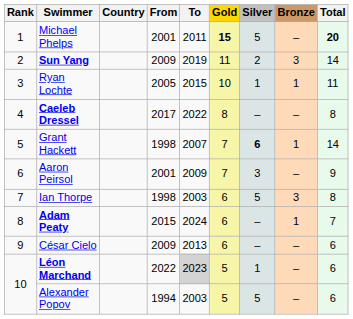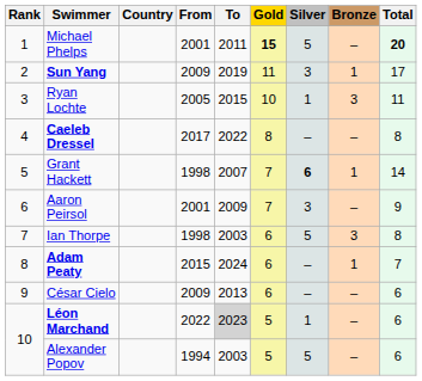Sun Yang | Silver: 2 -> 3
Sun Yang | Bronze: 3 -> 1
Sun Yang | Total: 14 -> 17
Ryan Lochte | Bronze: 1 -> 3
